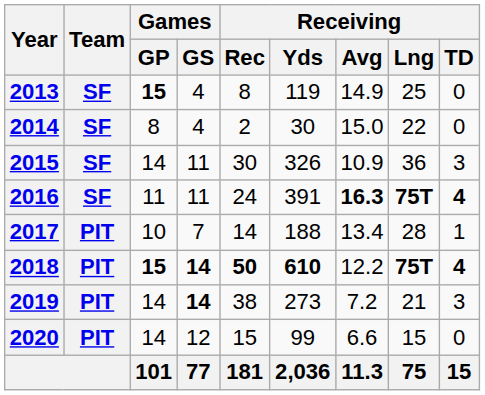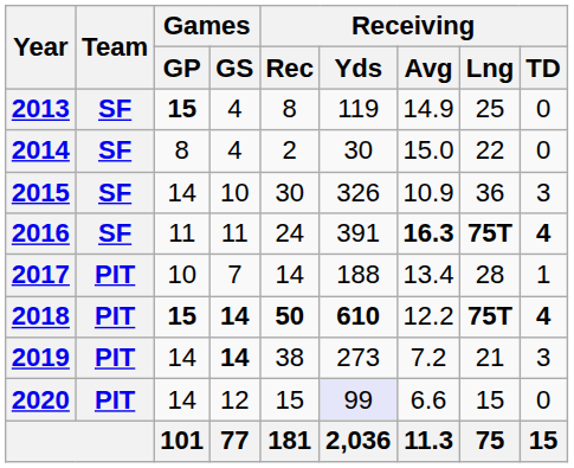2015 | Games / GS: 11 -> 10
2020 | Receiving / Yds: no background -> lavender background
